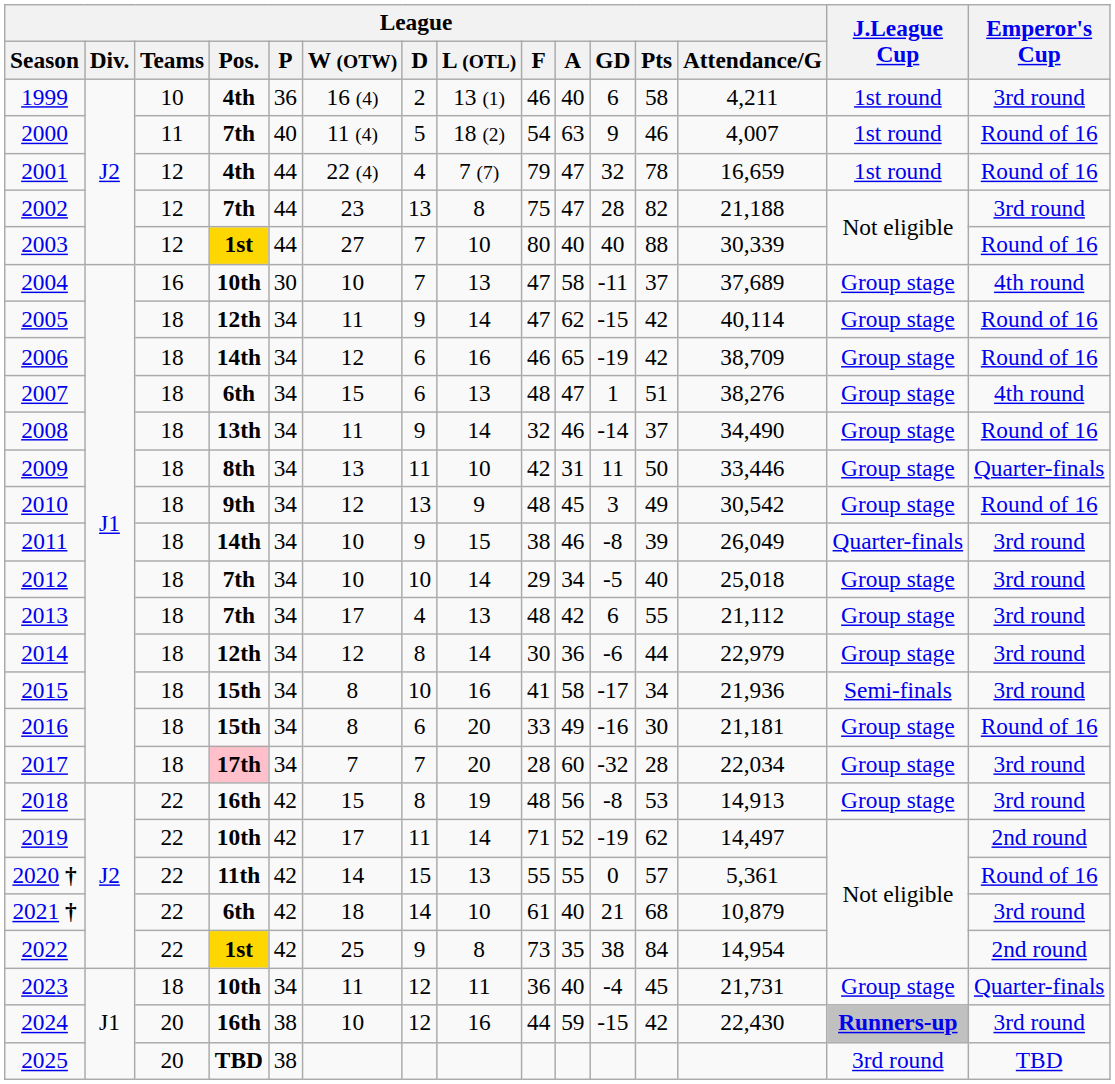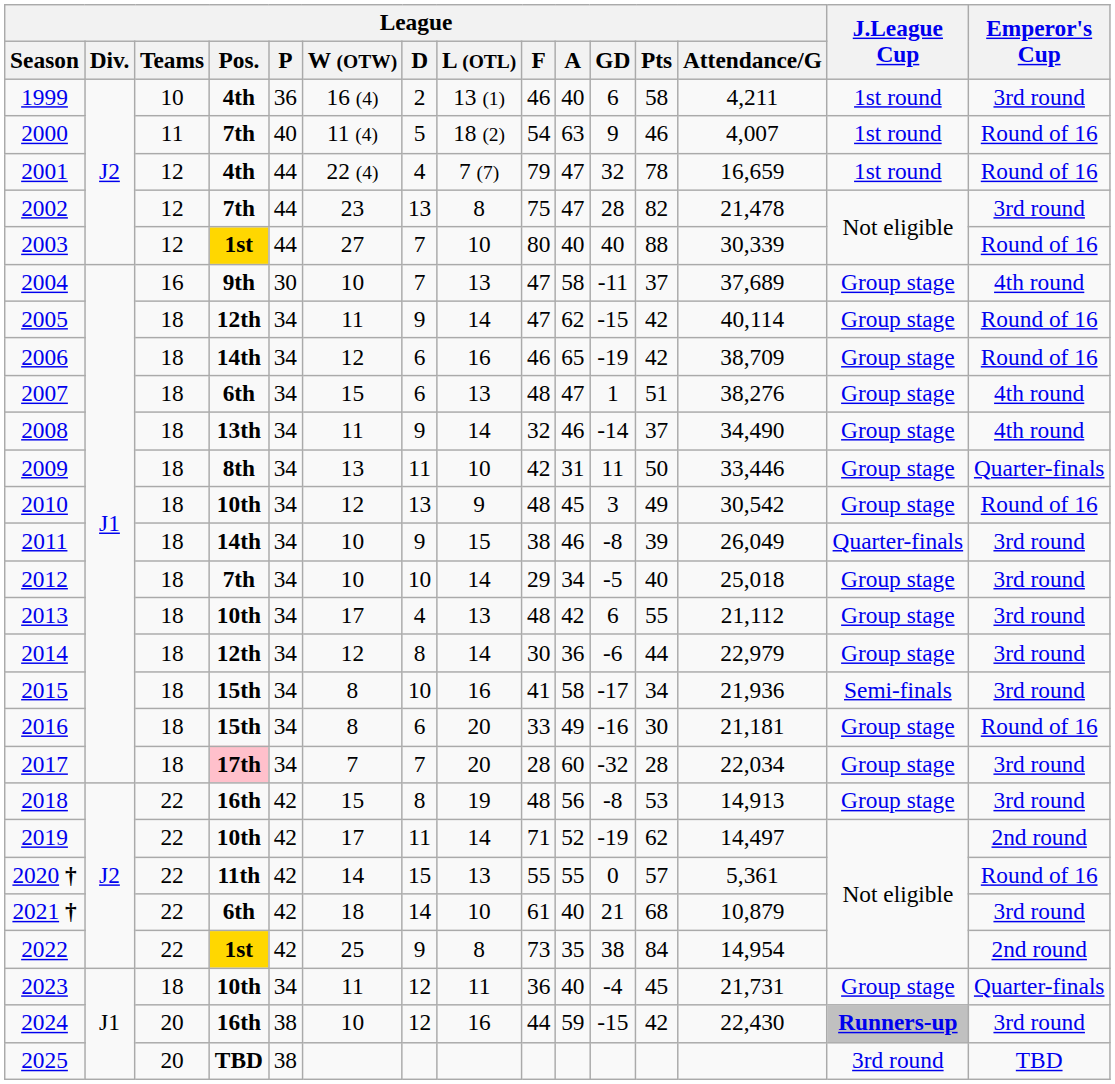2002 | League / Attendance/G: 21,188 -> 21,478
2004 | League / Pos.: 10th -> 9th
2008 | Emperor's Cup: Round of 16 -> 4th round
2010 | League / Pos.: 9th -> 10th
2013 | League / Pos.: 7th -> 10th
